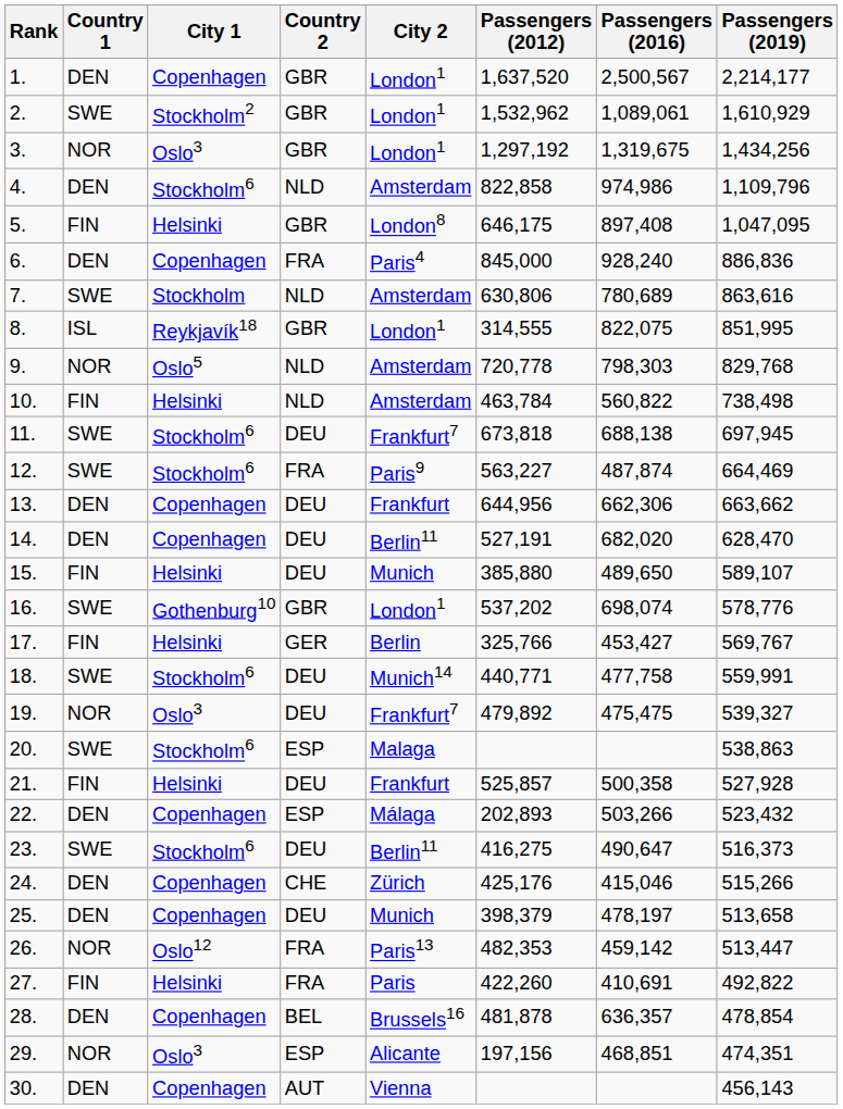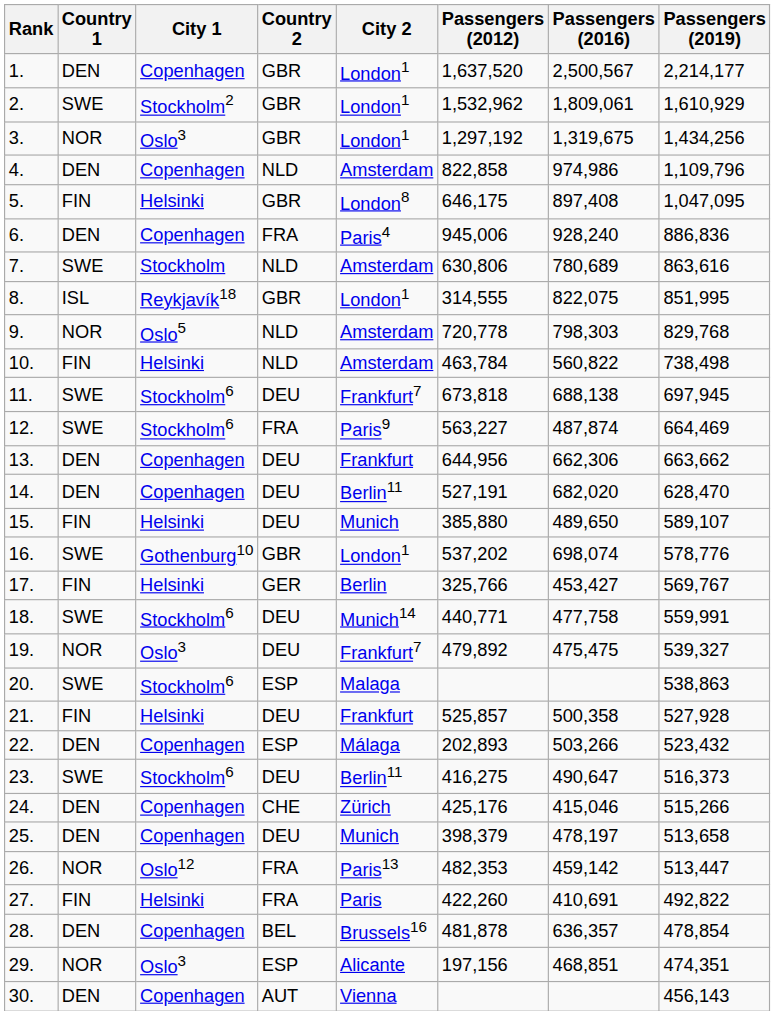2. | Passengers (2016): 1,089,061 -> 1,809,061
4. | City 1: Stockholm6 -> Copenhagen
6. | Passengers (2012): 845,000 -> 945,006
